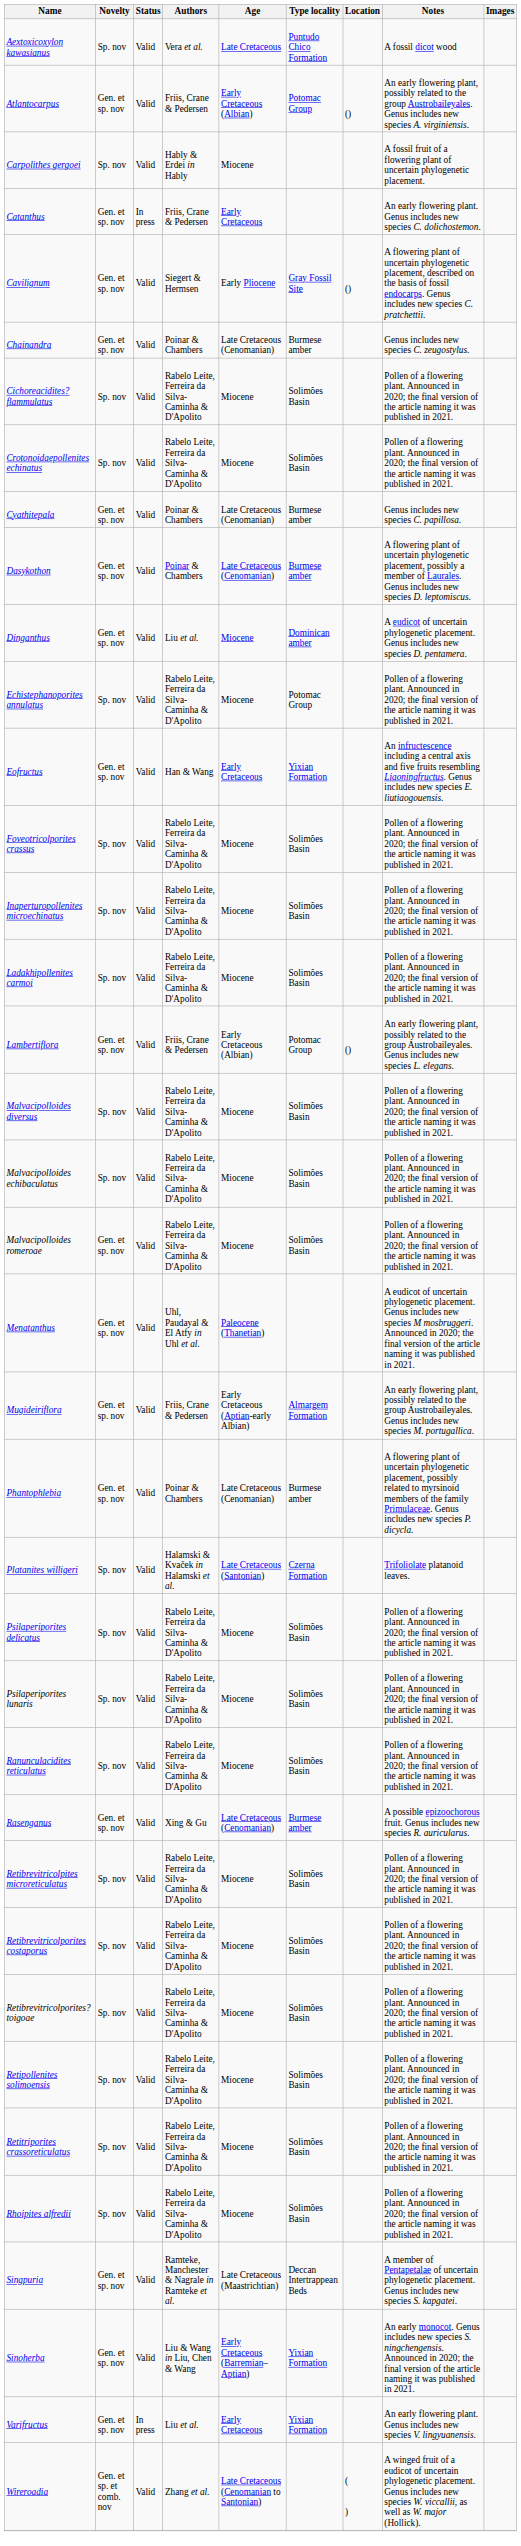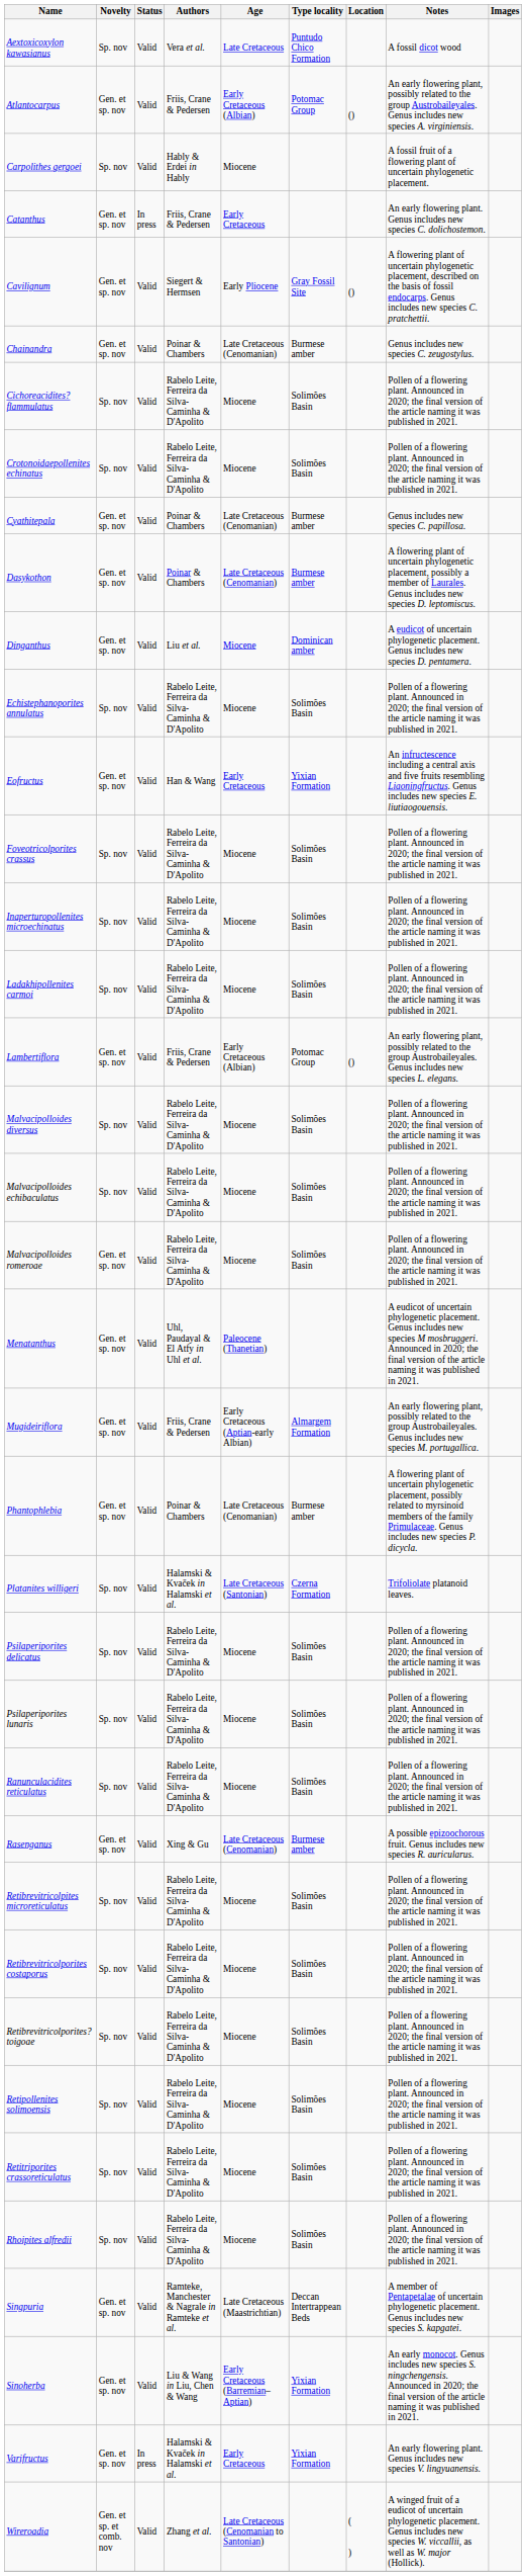Echistephanoporites annulatus | Type locality: Potomac Group -> Solimões Basin
Varifructus | Authors: Liu et al. -> Halamski & Kvaček in Halamski et al.
